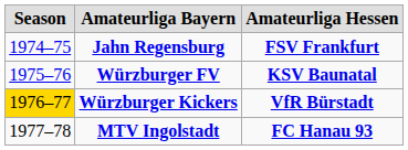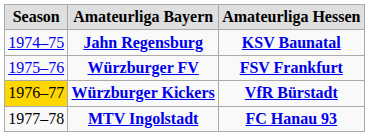Jahn Regensburg | Amateurliga Hessen: FSV Frankfurt -> KSV Baunatal
Würzburger FV | Amateurliga Hessen: KSV Baunatal -> FSV Frankfurt
